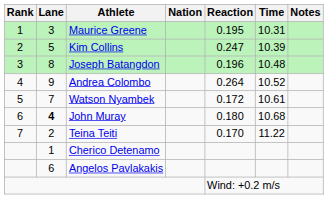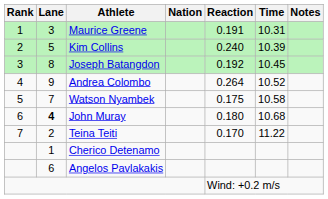Maurice Greene | Reaction: 0.195 -> 0.191
Kim Collins | Reaction: 0.247 -> 0.240
Joseph Batangdon | Reaction: 0.196 -> 0.192
Joseph Batangdon | Time: 10.48 -> 10.45
Watson Nyambek | Reaction: 0.172 -> 0.175
Watson Nyambek | Time: 10.61 -> 10.58
